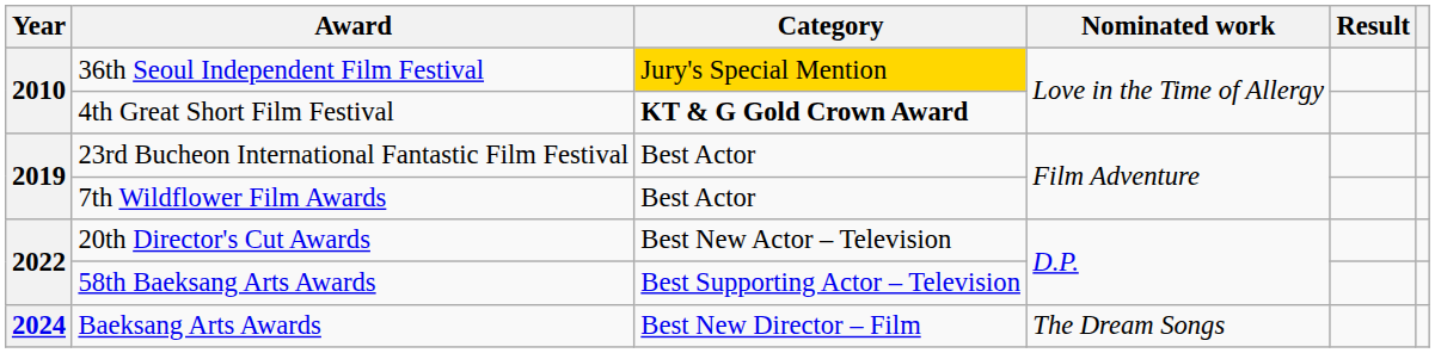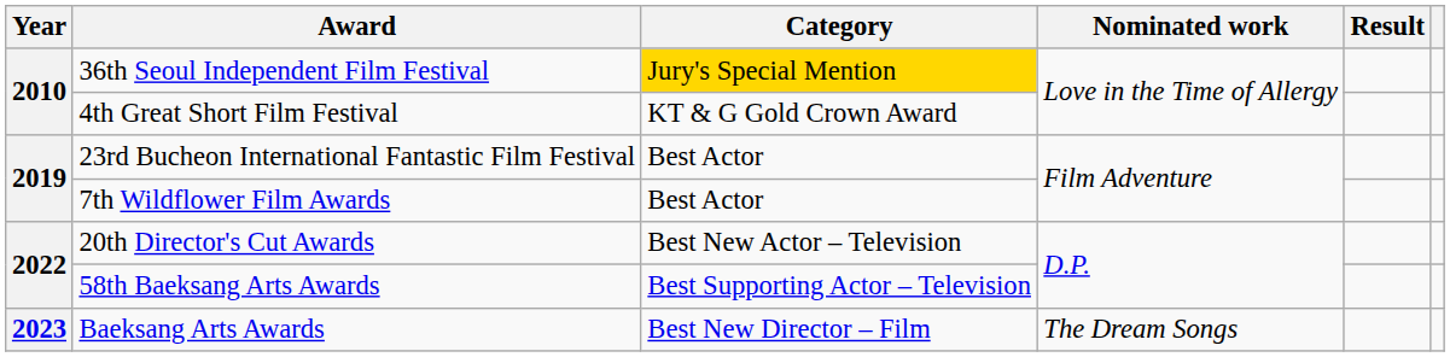4th Great Short Film Festival | Category: bold -> normal
Baeksang Arts Awards | Year: 2024 -> 2023
